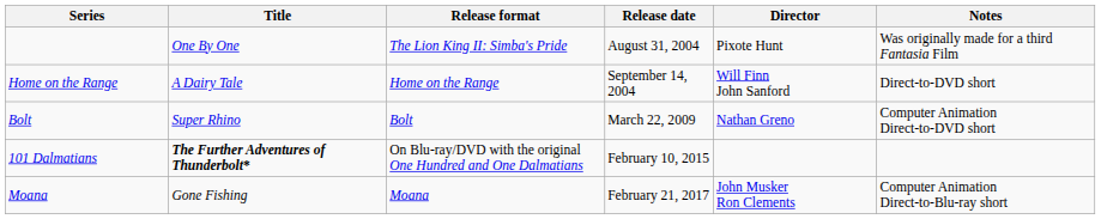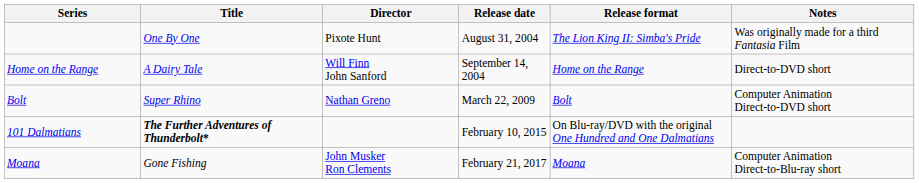columns swapped: Director <-> Release format
